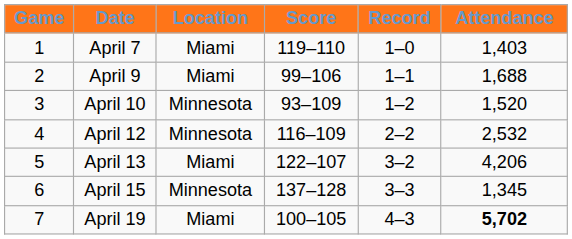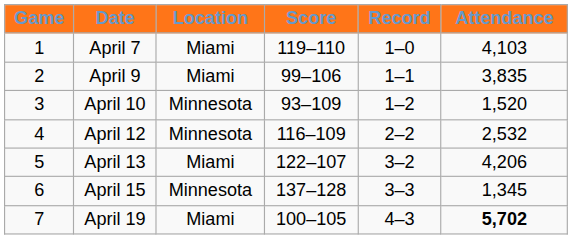April 7 | Attendance: 1,403 -> 4,103
April 9 | Attendance: 1,688 -> 3,835
